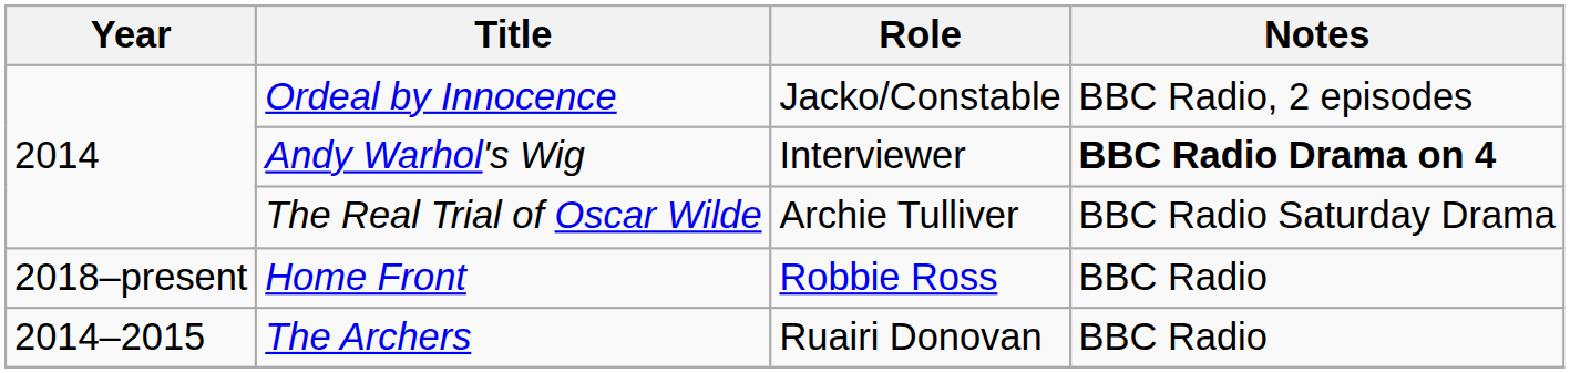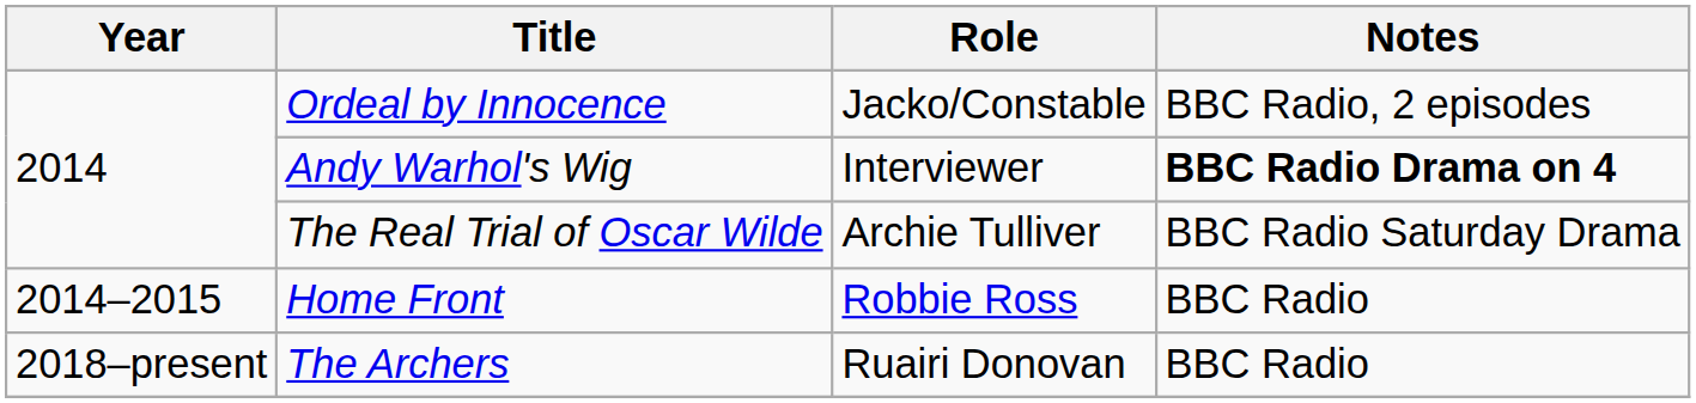Home Front | Year: 2018–present -> 2014–2015
The Archers | Year: 2014–2015 -> 2018–present
